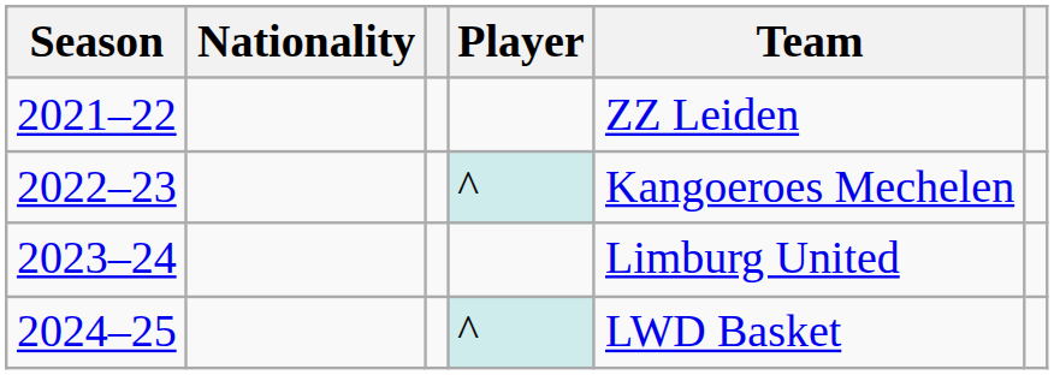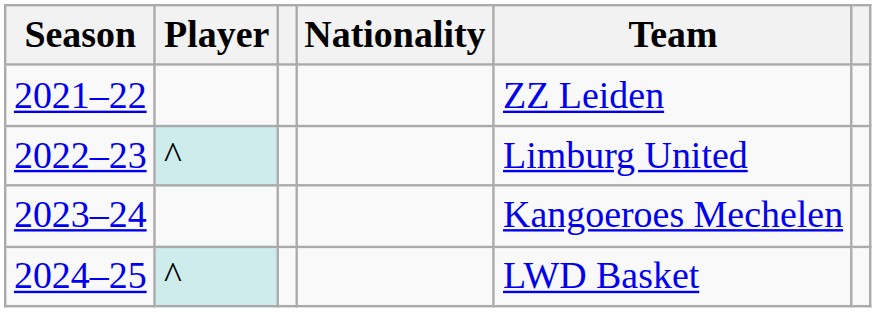columns swapped: Player <-> Nationality
2022–23 | Team: Kangoeroes Mechelen -> Limburg United
2023–24 | Team: Limburg United -> Kangoeroes Mechelen
